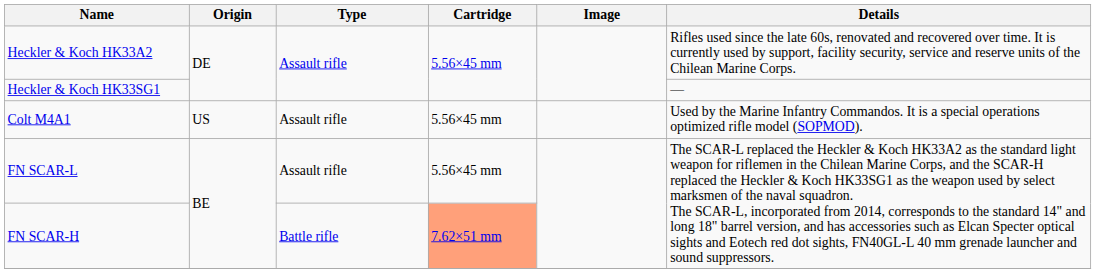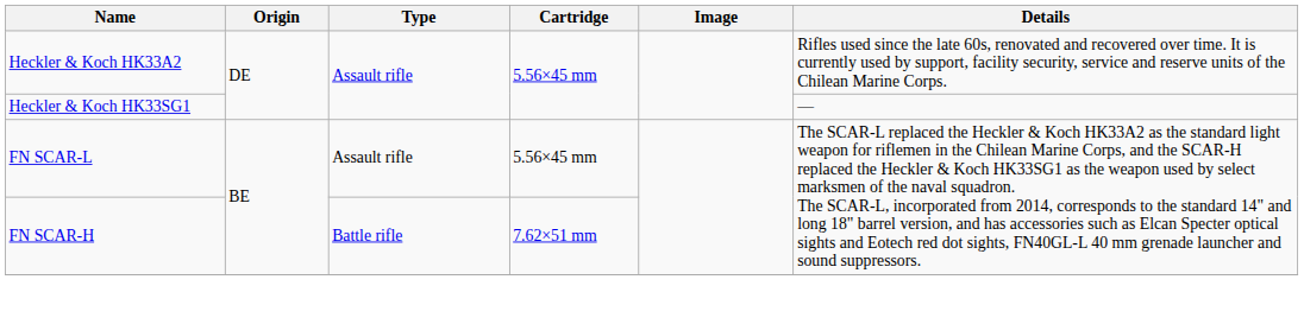- row: Colt M4A1 | US | Assault rifle | 5.56×45 mm | Used by the Marine Infantry Commandos. It is a special operations optimized rifle model (SOPMOD).
FN SCAR-H | Cartridge: lightsalmon background -> no background
